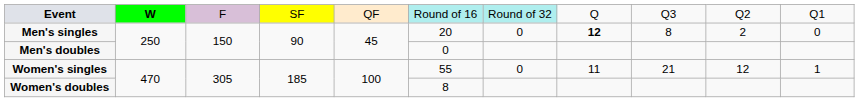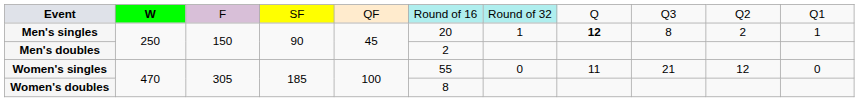Men's singles | column 7: 0 -> 1
Men's singles | column 11: 0 -> 1
Men's doubles | column 6: 0 -> 2
Women's singles | column 11: 1 -> 0
